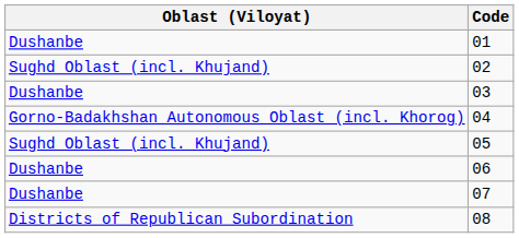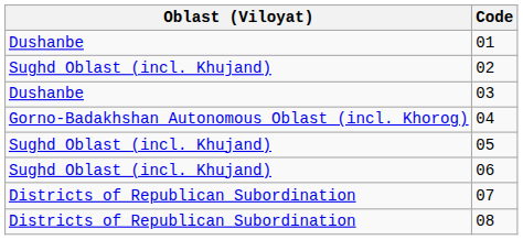06 | Oblast (Viloyat): Dushanbe -> Sughd Oblast (incl. Khujand)
07 | Oblast (Viloyat): Dushanbe -> Districts of Republican Subordination
